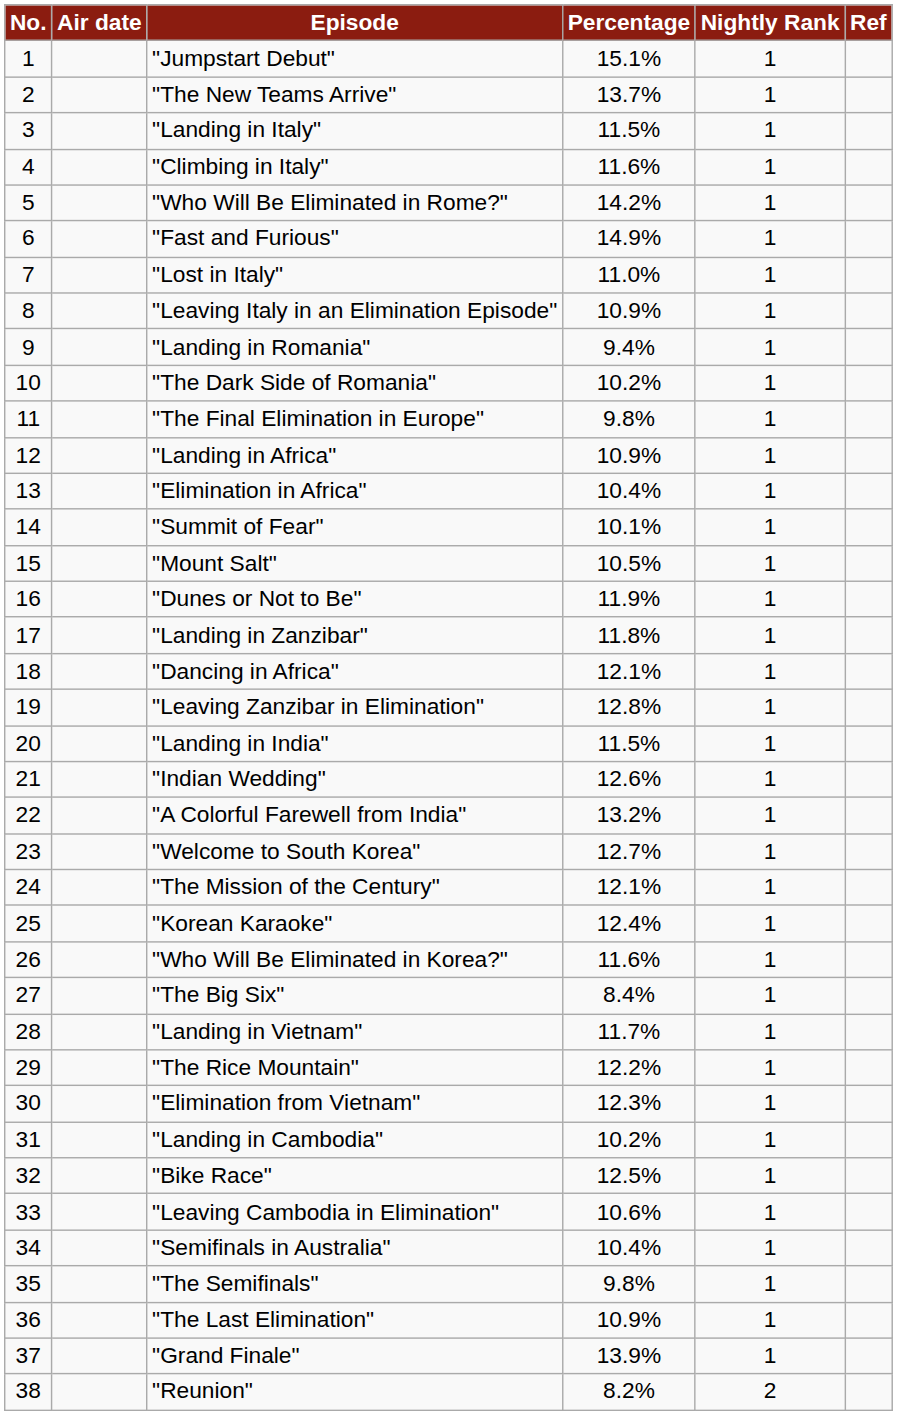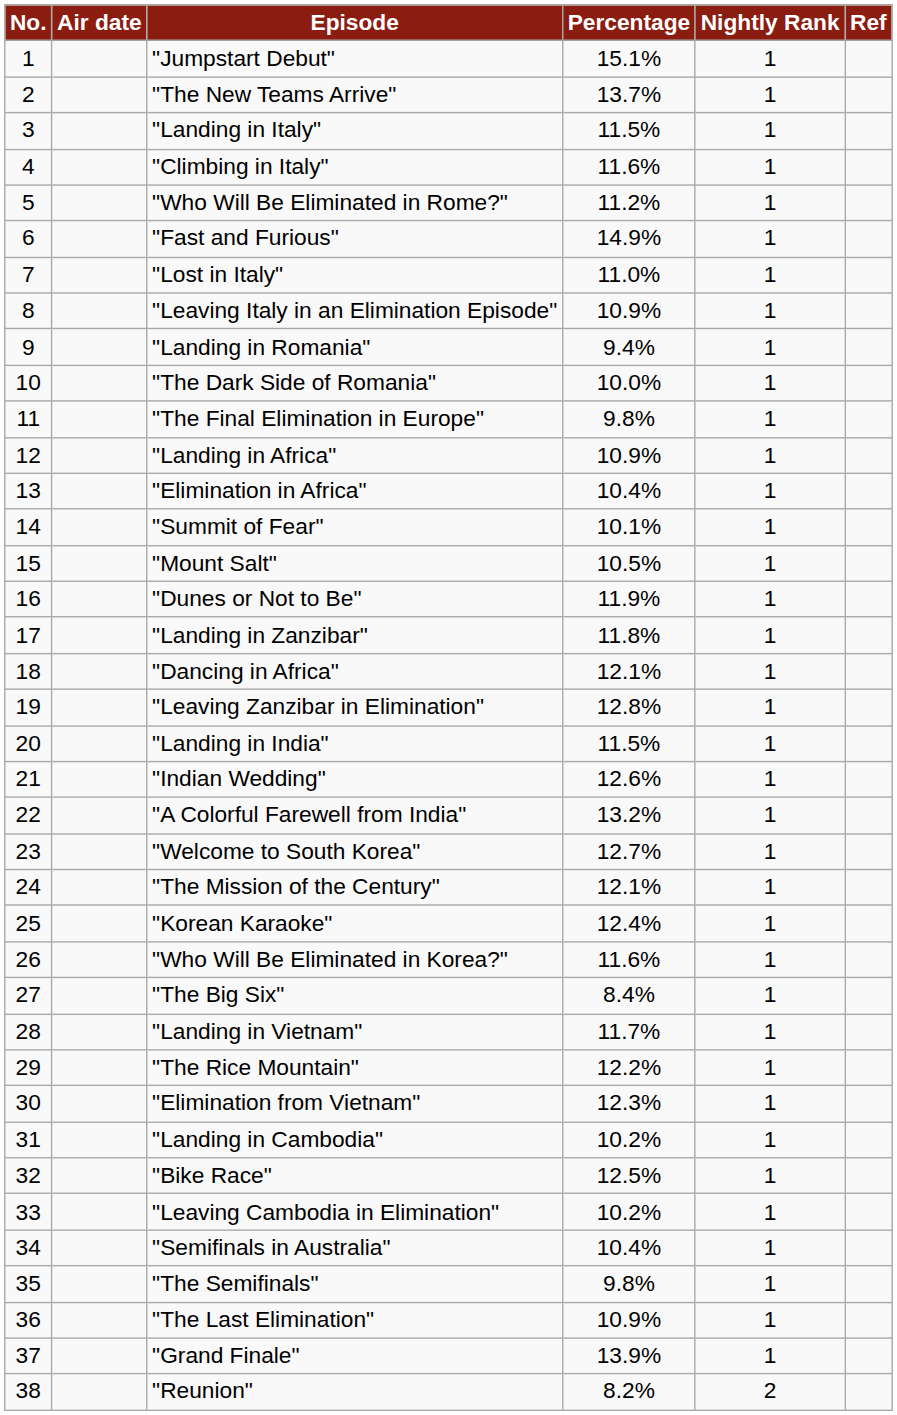"Who Will Be Eliminated in Rome?" | Percentage: 14.2% -> 11.2%
"The Dark Side of Romania" | Percentage: 10.2% -> 10.0%
"Leaving Cambodia in Elimination" | Percentage: 10.6% -> 10.2%
